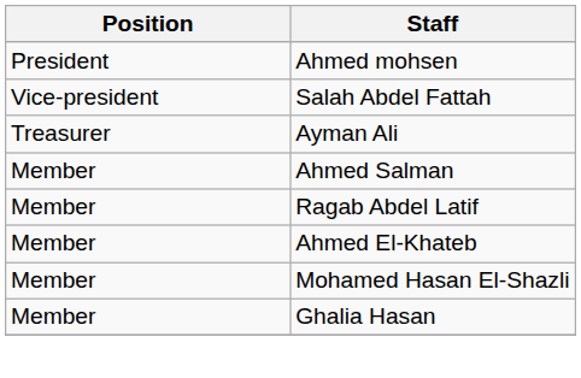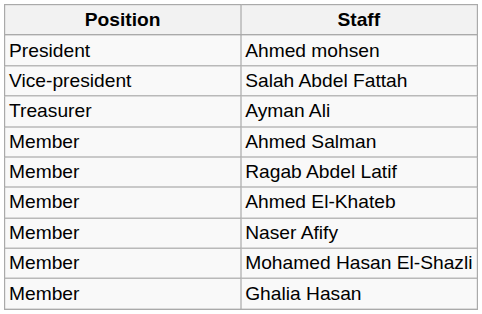+ row: Member | Naser Afify
